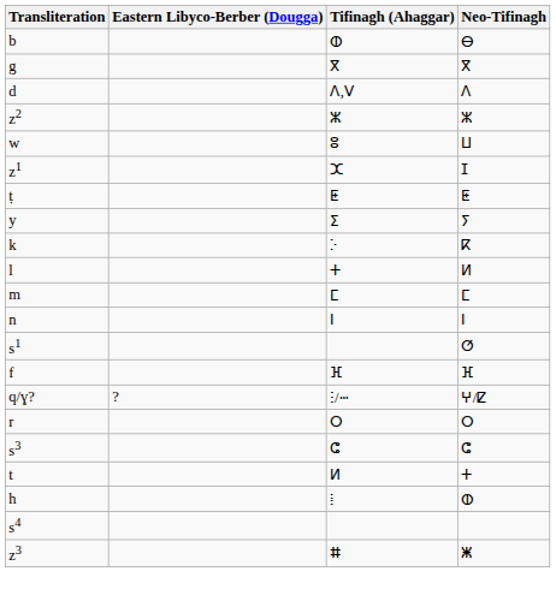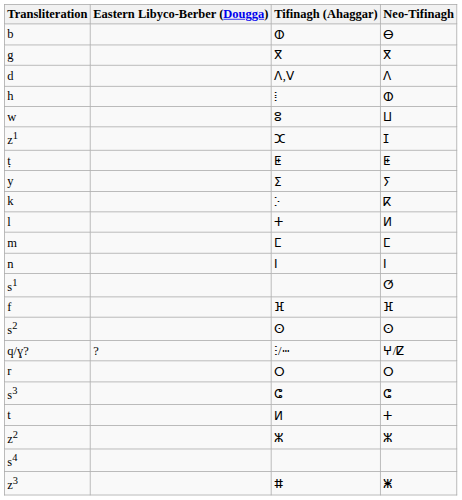rows swapped: h <-> z2
+ row: s2 | ⵙ | ⵙ
